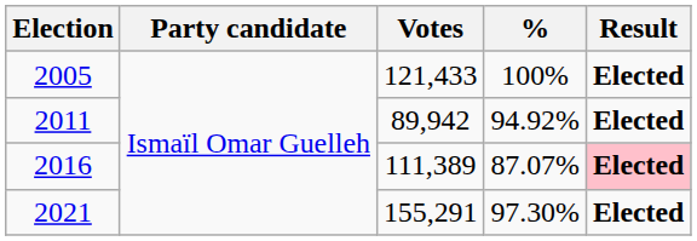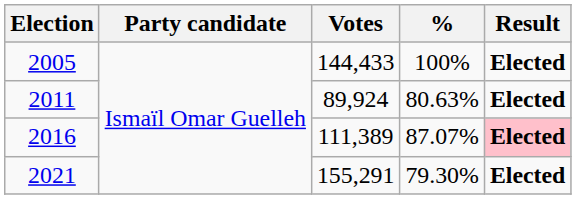2005 | Votes: 121,433 -> 144,433
2011 | Votes: 89,942 -> 89,924
2011 | %: 94.92% -> 80.63%
2021 | %: 97.30% -> 79.30%
